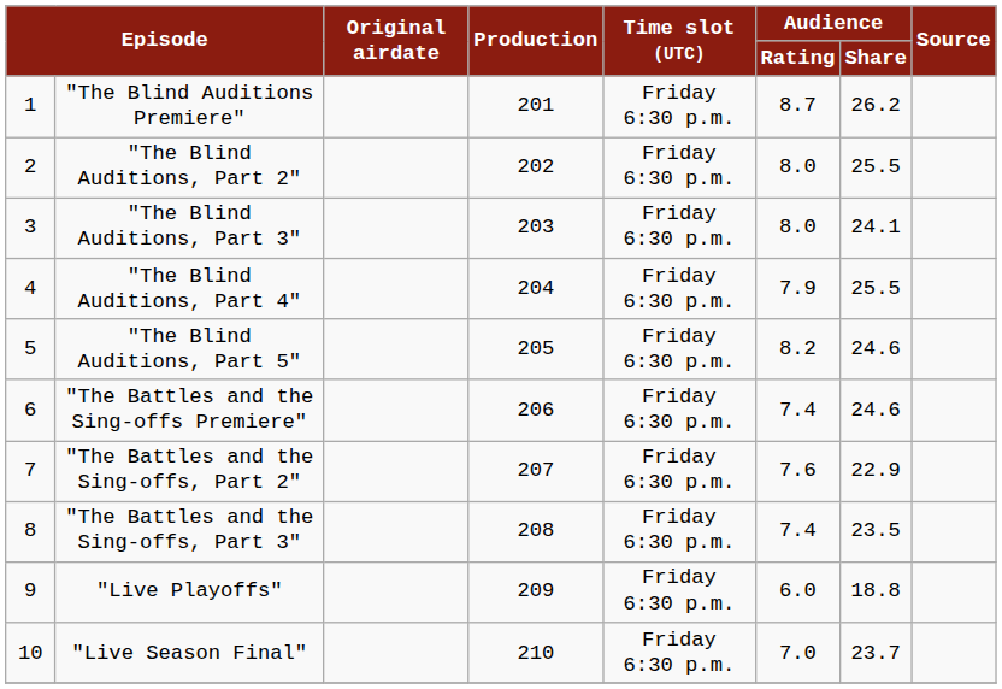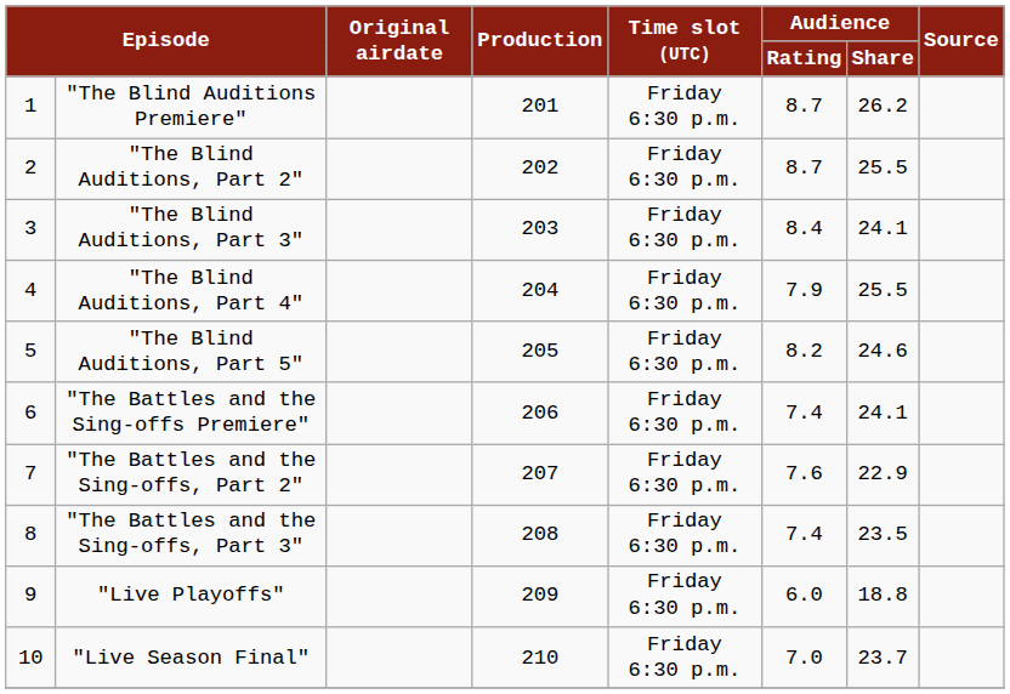"The Blind Auditions, Part 2" | Audience / Rating: 8.0 -> 8.7
"The Blind Auditions, Part 3" | Audience / Rating: 8.0 -> 8.4
"The Battles and the Sing-offs Premiere" | Audience / Share: 24.6 -> 24.1
